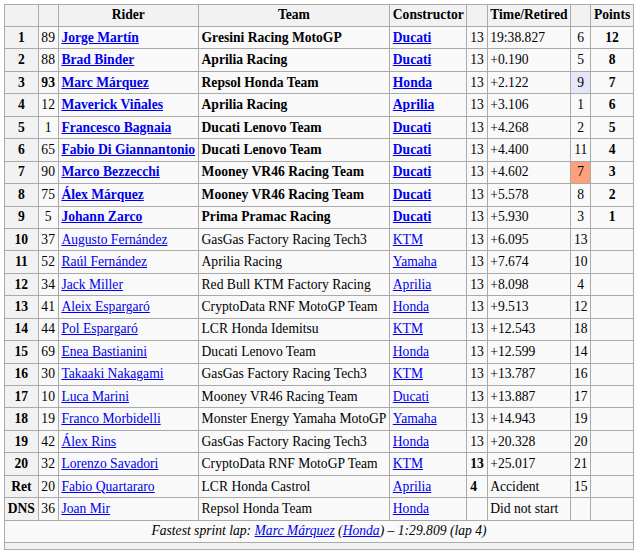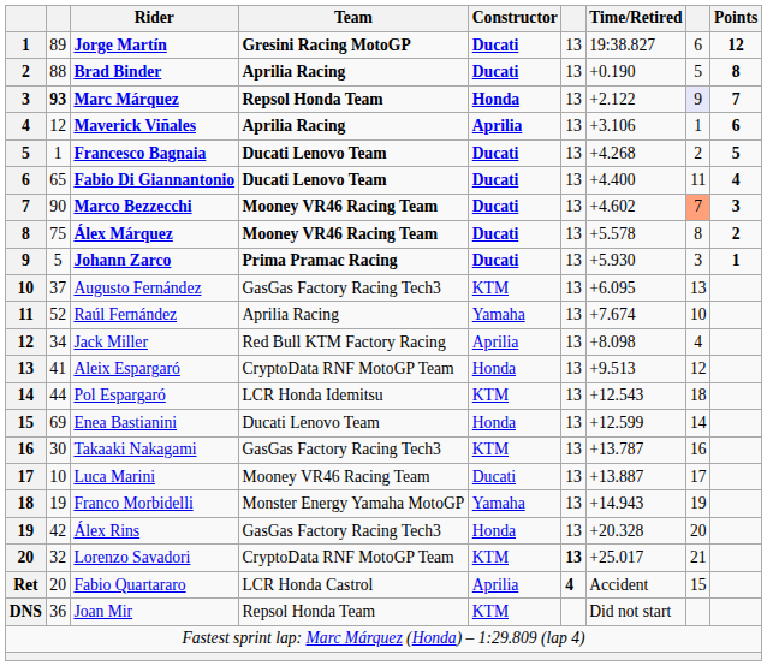Joan Mir | Constructor: Honda -> KTM
